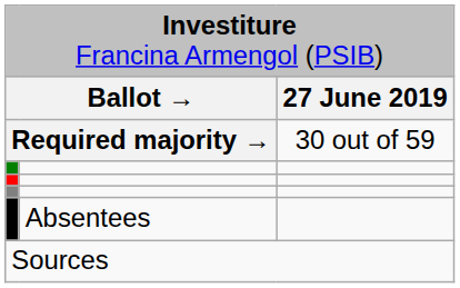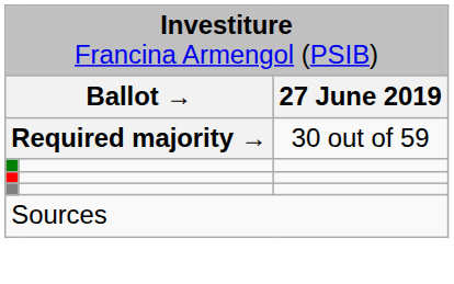- row: Absentees
